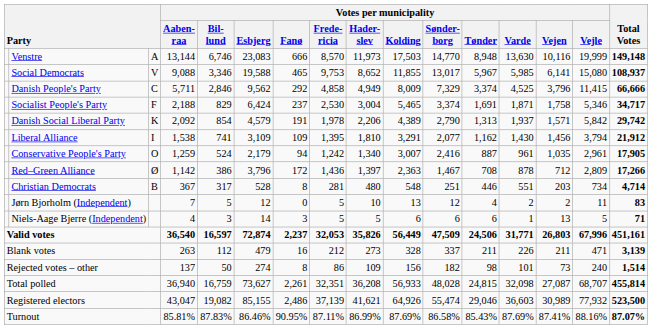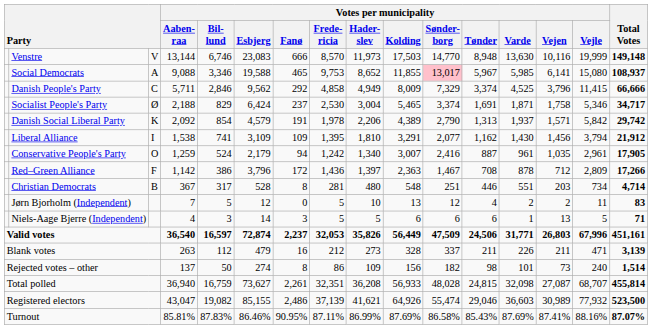Venstre | column 3: A -> V
Social Democrats | column 3: V -> A
Social Democrats | Votes per municipality / Sønder- borg: no background -> pink background
Socialist People's Party | column 3: F -> Ø
Red–Green Alliance | column 3: Ø -> F
